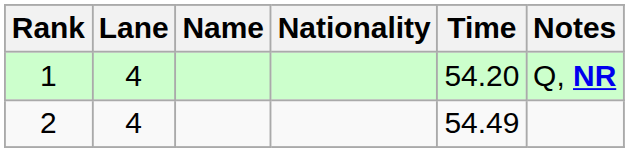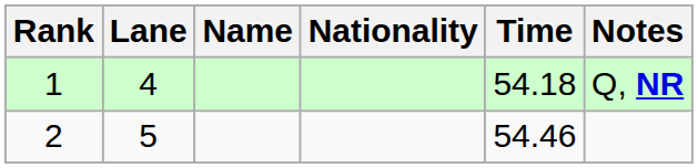1 | Time: 54.20 -> 54.18
2 | Lane: 4 -> 5
2 | Time: 54.49 -> 54.46
